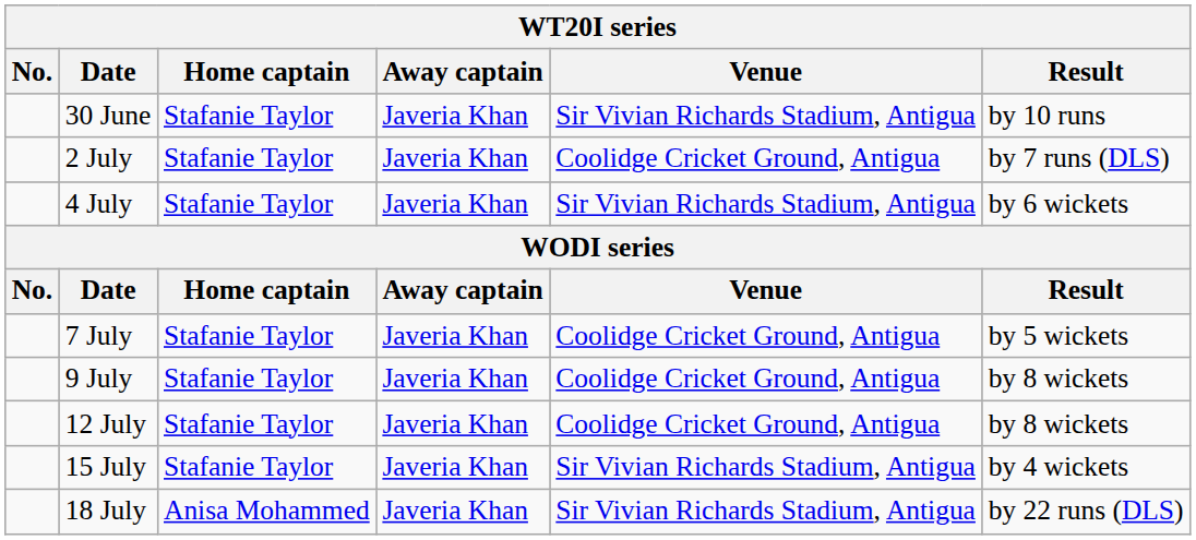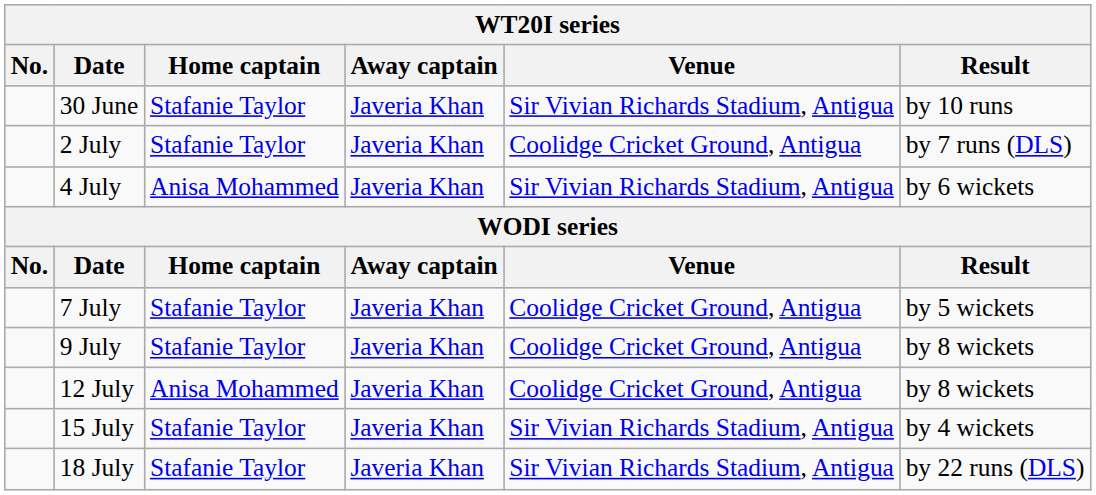4 July | Home captain: Stafanie Taylor -> Anisa Mohammed
12 July | Home captain: Stafanie Taylor -> Anisa Mohammed
18 July | Home captain: Anisa Mohammed -> Stafanie Taylor
